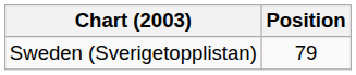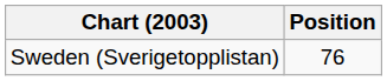Sweden (Sverigetopplistan) | Position: 79 -> 76
